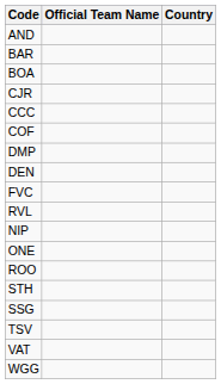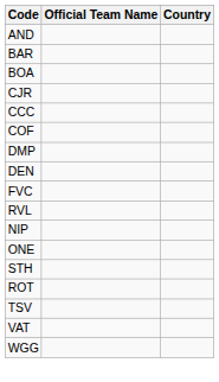- row: ROO
- row: SSG
+ row: ROT
